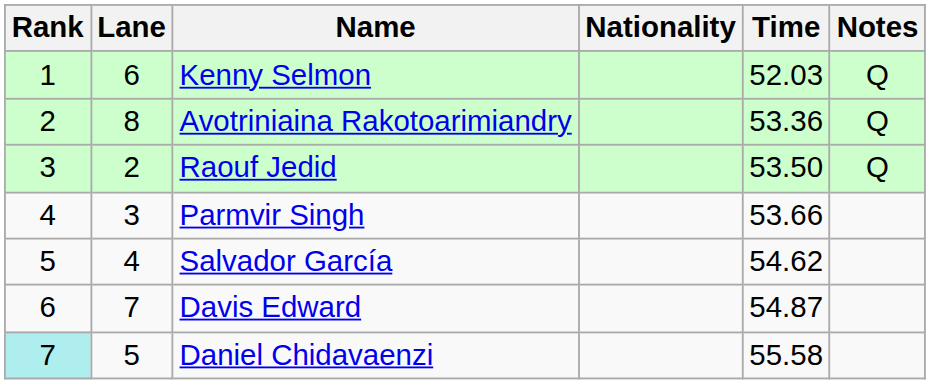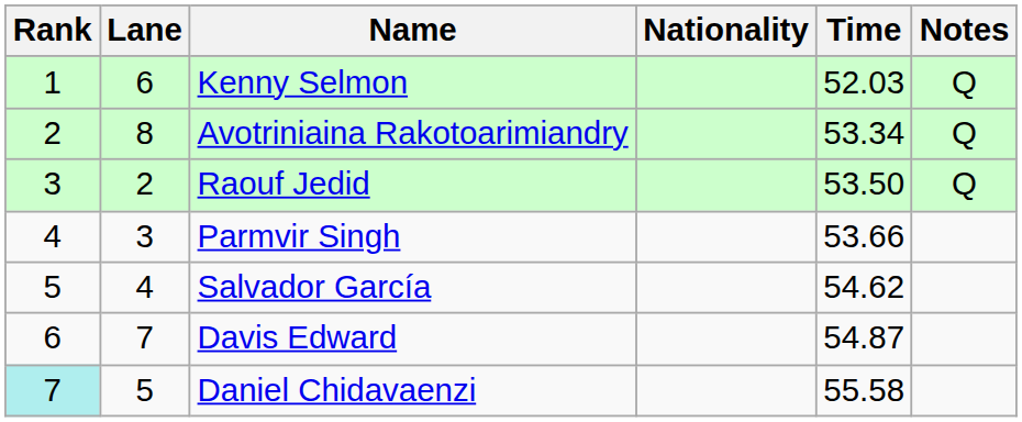Avotriniaina Rakotoarimiandry | Time: 53.36 -> 53.34
